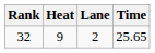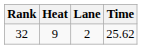32 | Time: 25.65 -> 25.62
